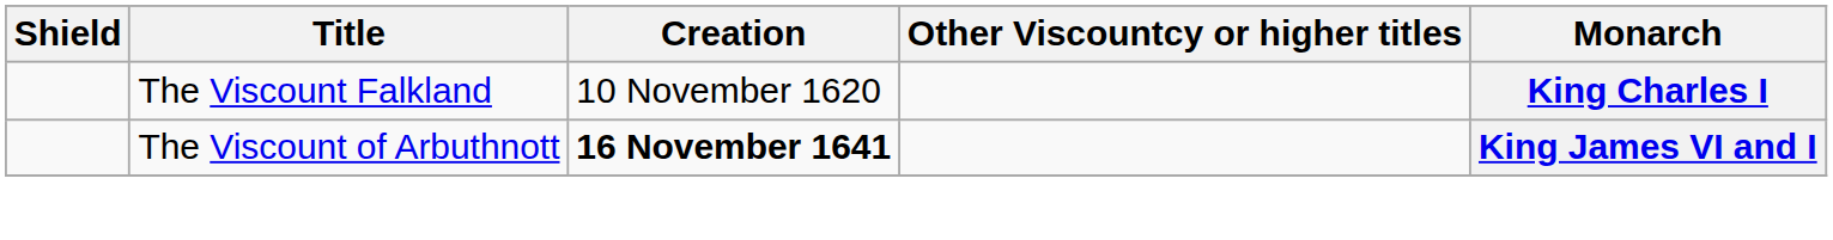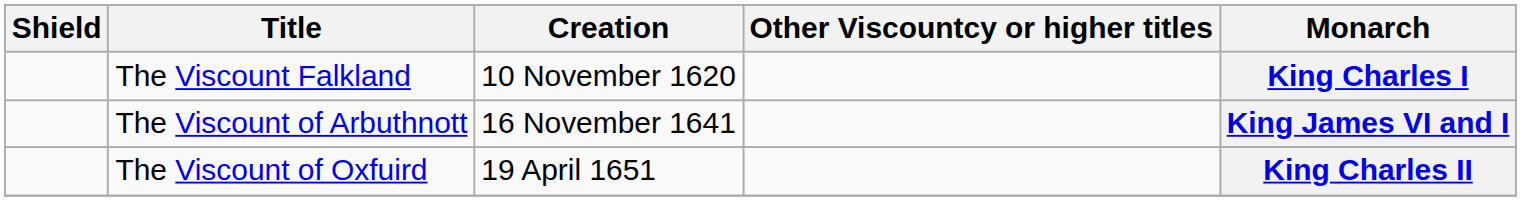The Viscount of Arbuthnott | Creation: bold -> normal
+ row: The Viscount of Oxfuird | 19 April 1651 | King Charles II
